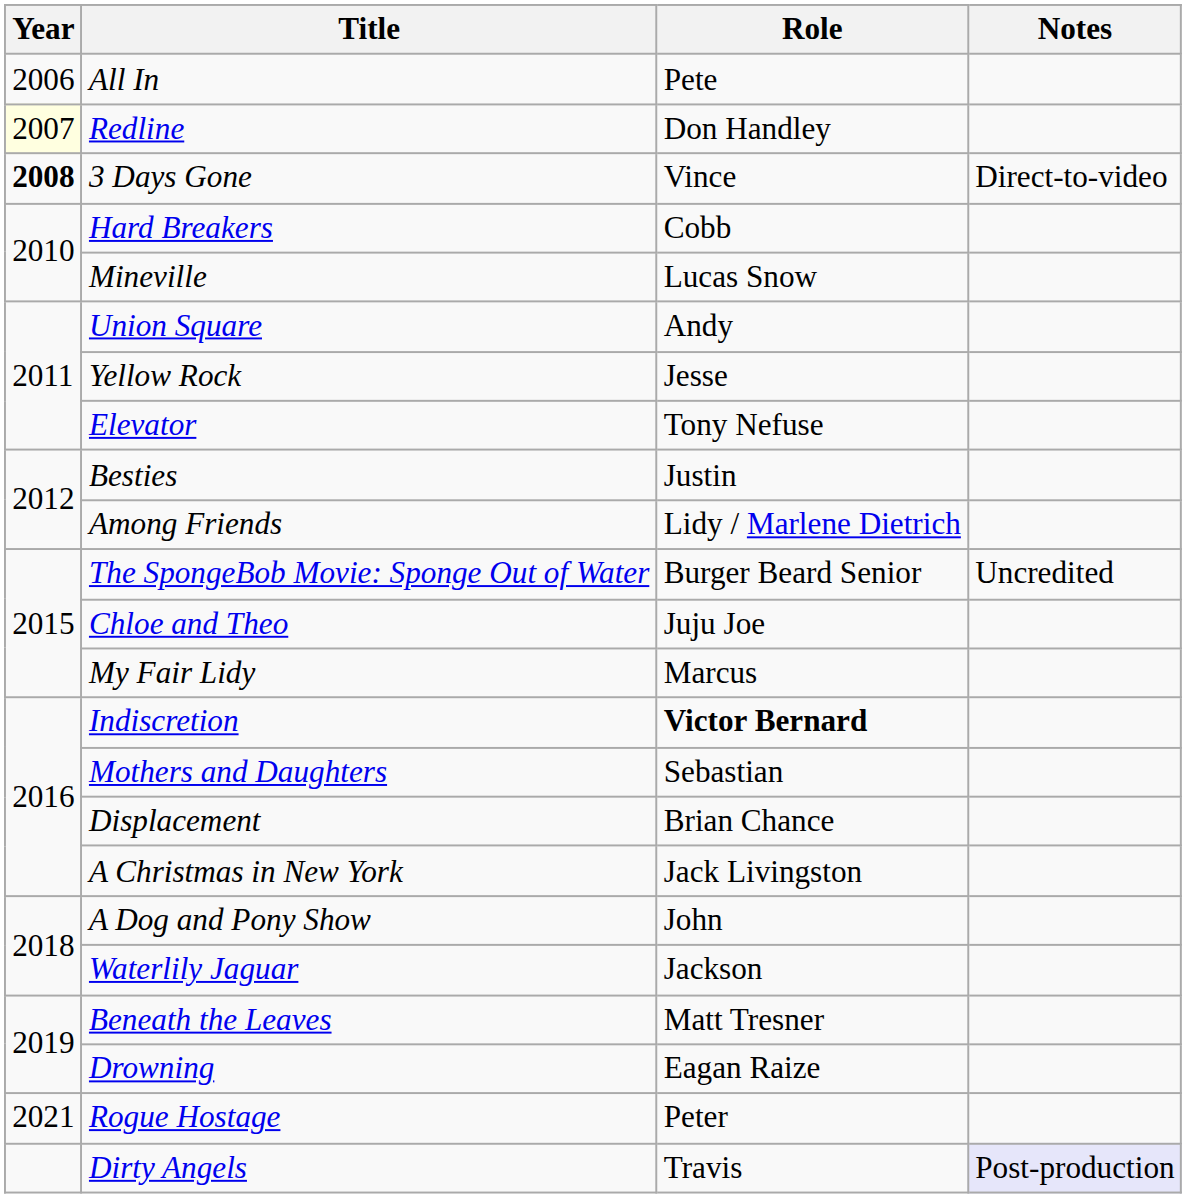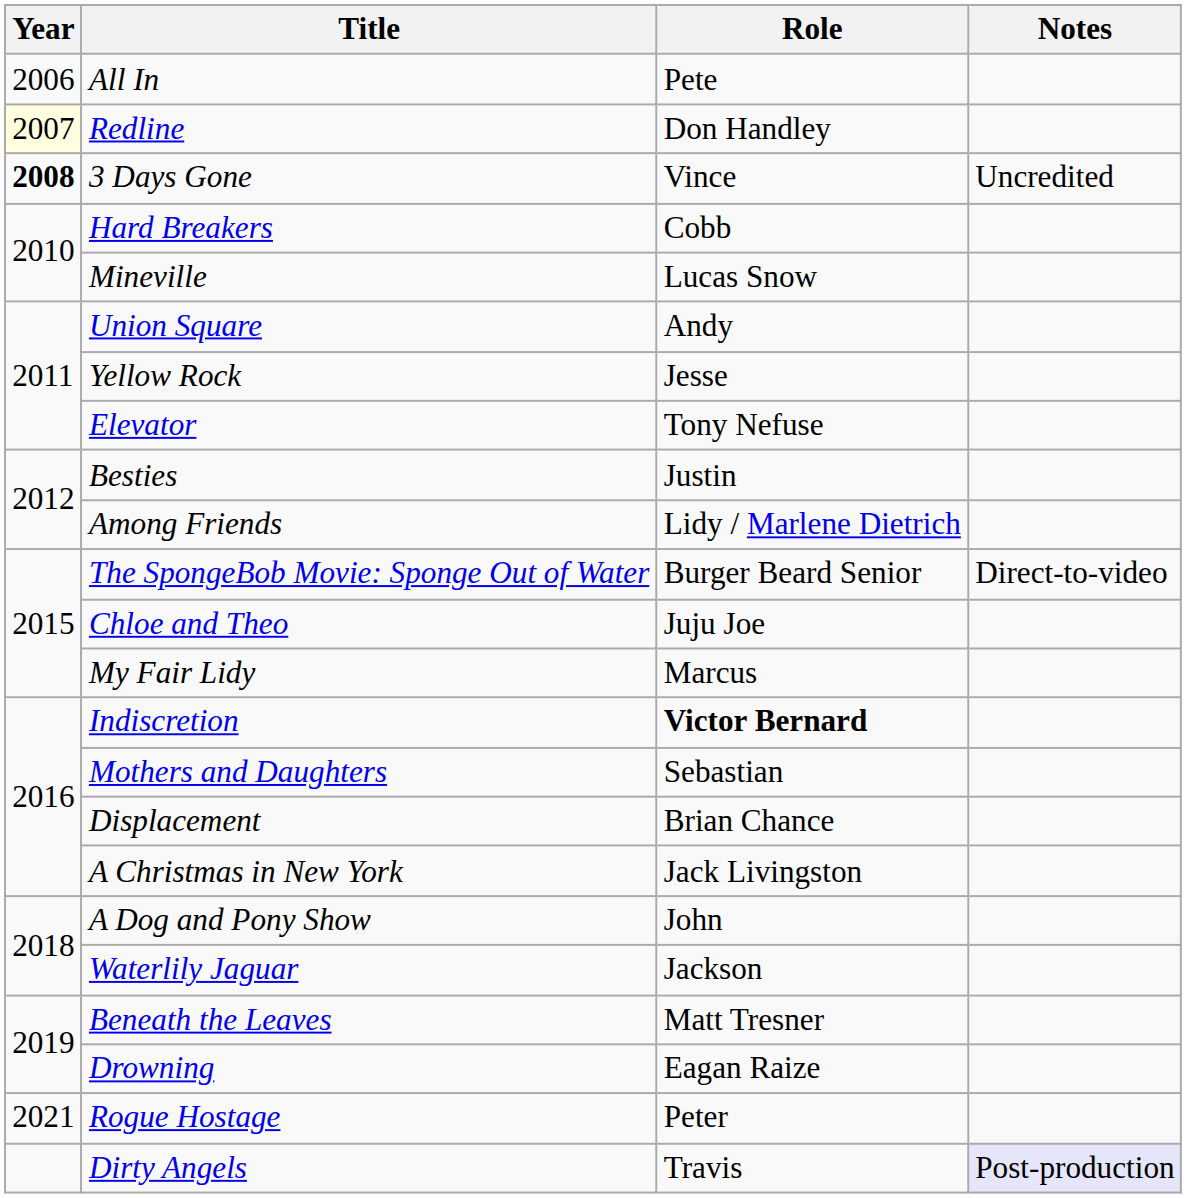3 Days Gone | Notes: Direct-to-video -> Uncredited
The SpongeBob Movie: Sponge Out of Water | Notes: Uncredited -> Direct-to-video
